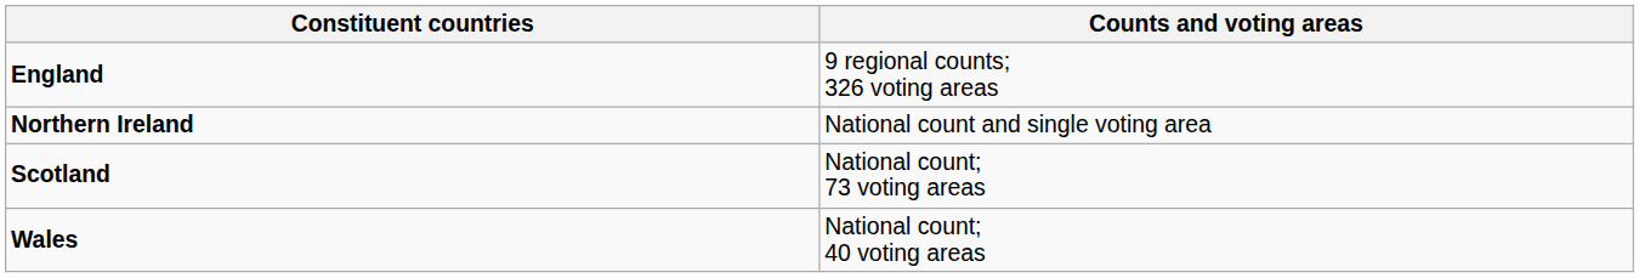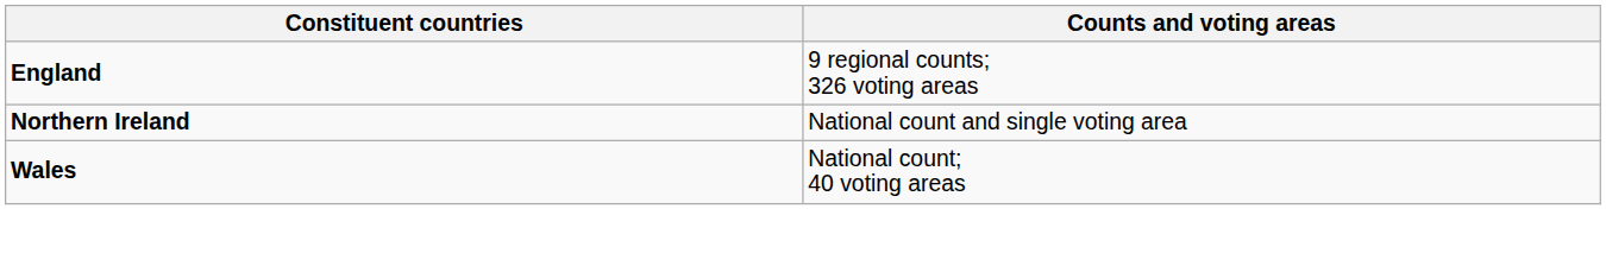- row: Scotland | National count; 73 voting areas
